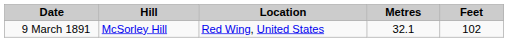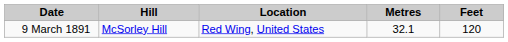9 March 1891 | Feet: 102 -> 120
